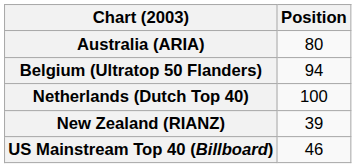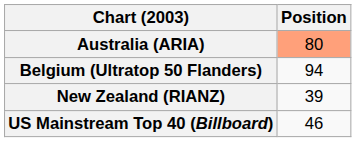Australia (ARIA) | Position: no background -> lightsalmon background
- row: Netherlands (Dutch Top 40) | 100
